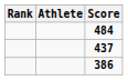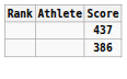- row: 484
